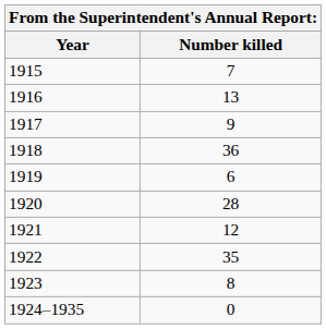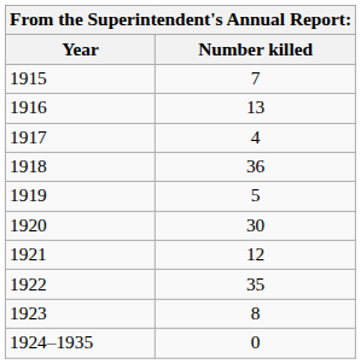1917 | Number killed: 9 -> 4
1919 | Number killed: 6 -> 5
1920 | Number killed: 28 -> 30
